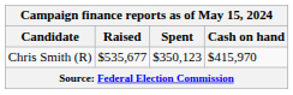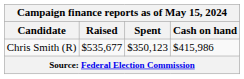Chris Smith (R) | Cash on hand: $415,970 -> $415,986
